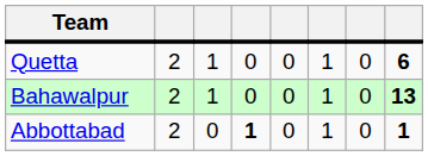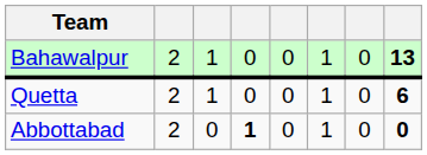rows swapped: Bahawalpur <-> Quetta
Abbottabad | column 8: 1 -> 0
